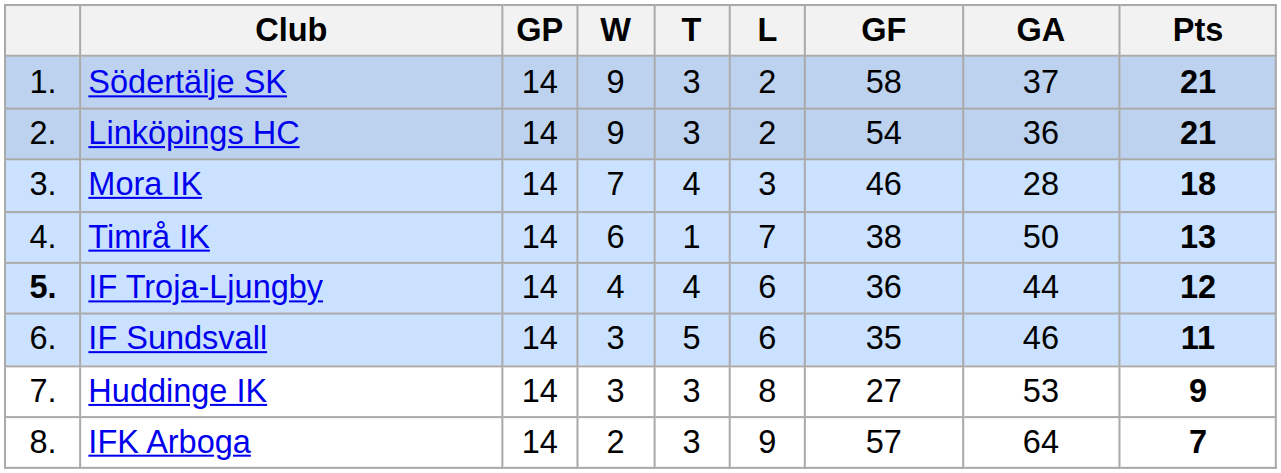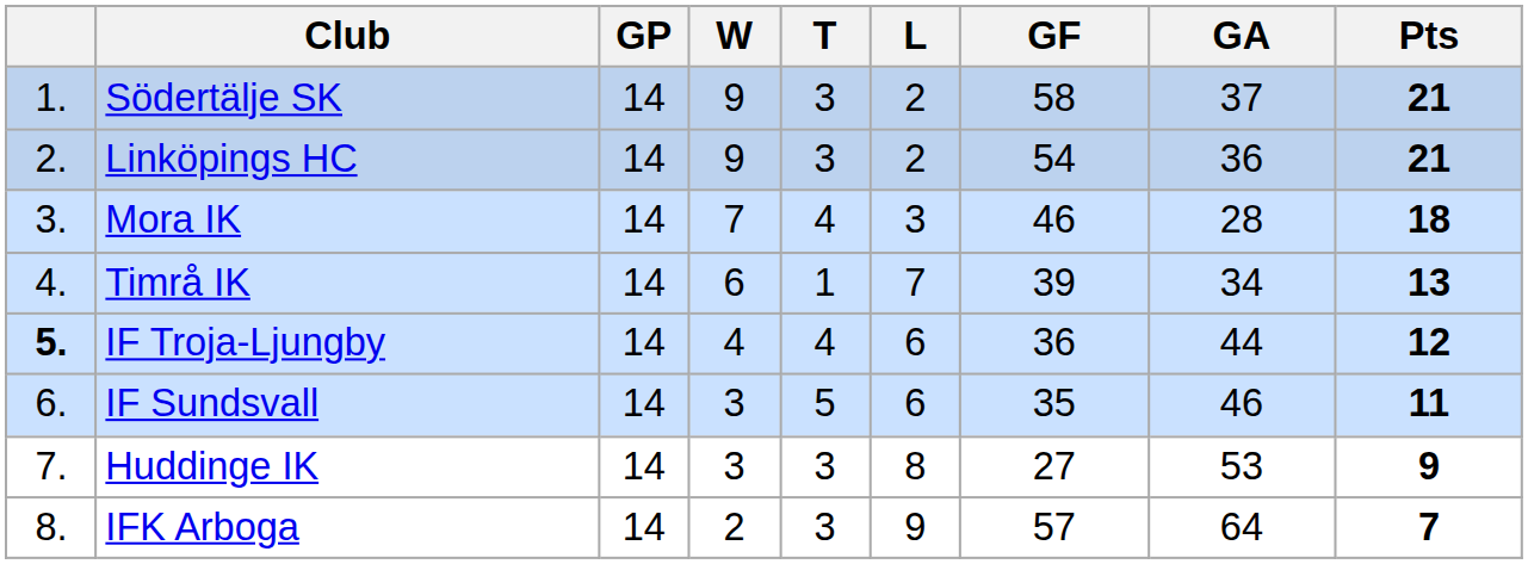Timrå IK | GF: 38 -> 39
Timrå IK | GA: 50 -> 34
